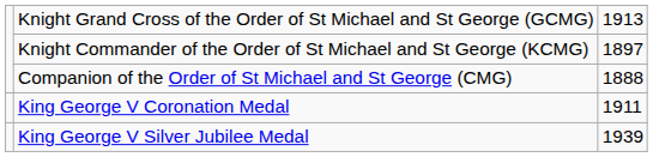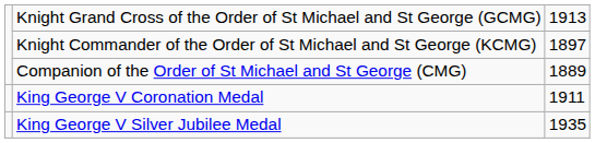Companion of the Order of St Michael and St George (CMG) | column 3: 1888 -> 1889
King George V Silver Jubilee Medal | column 3: 1939 -> 1935
